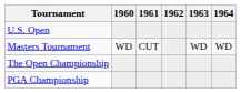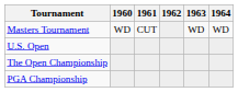rows swapped: Masters Tournament <-> U.S. Open
